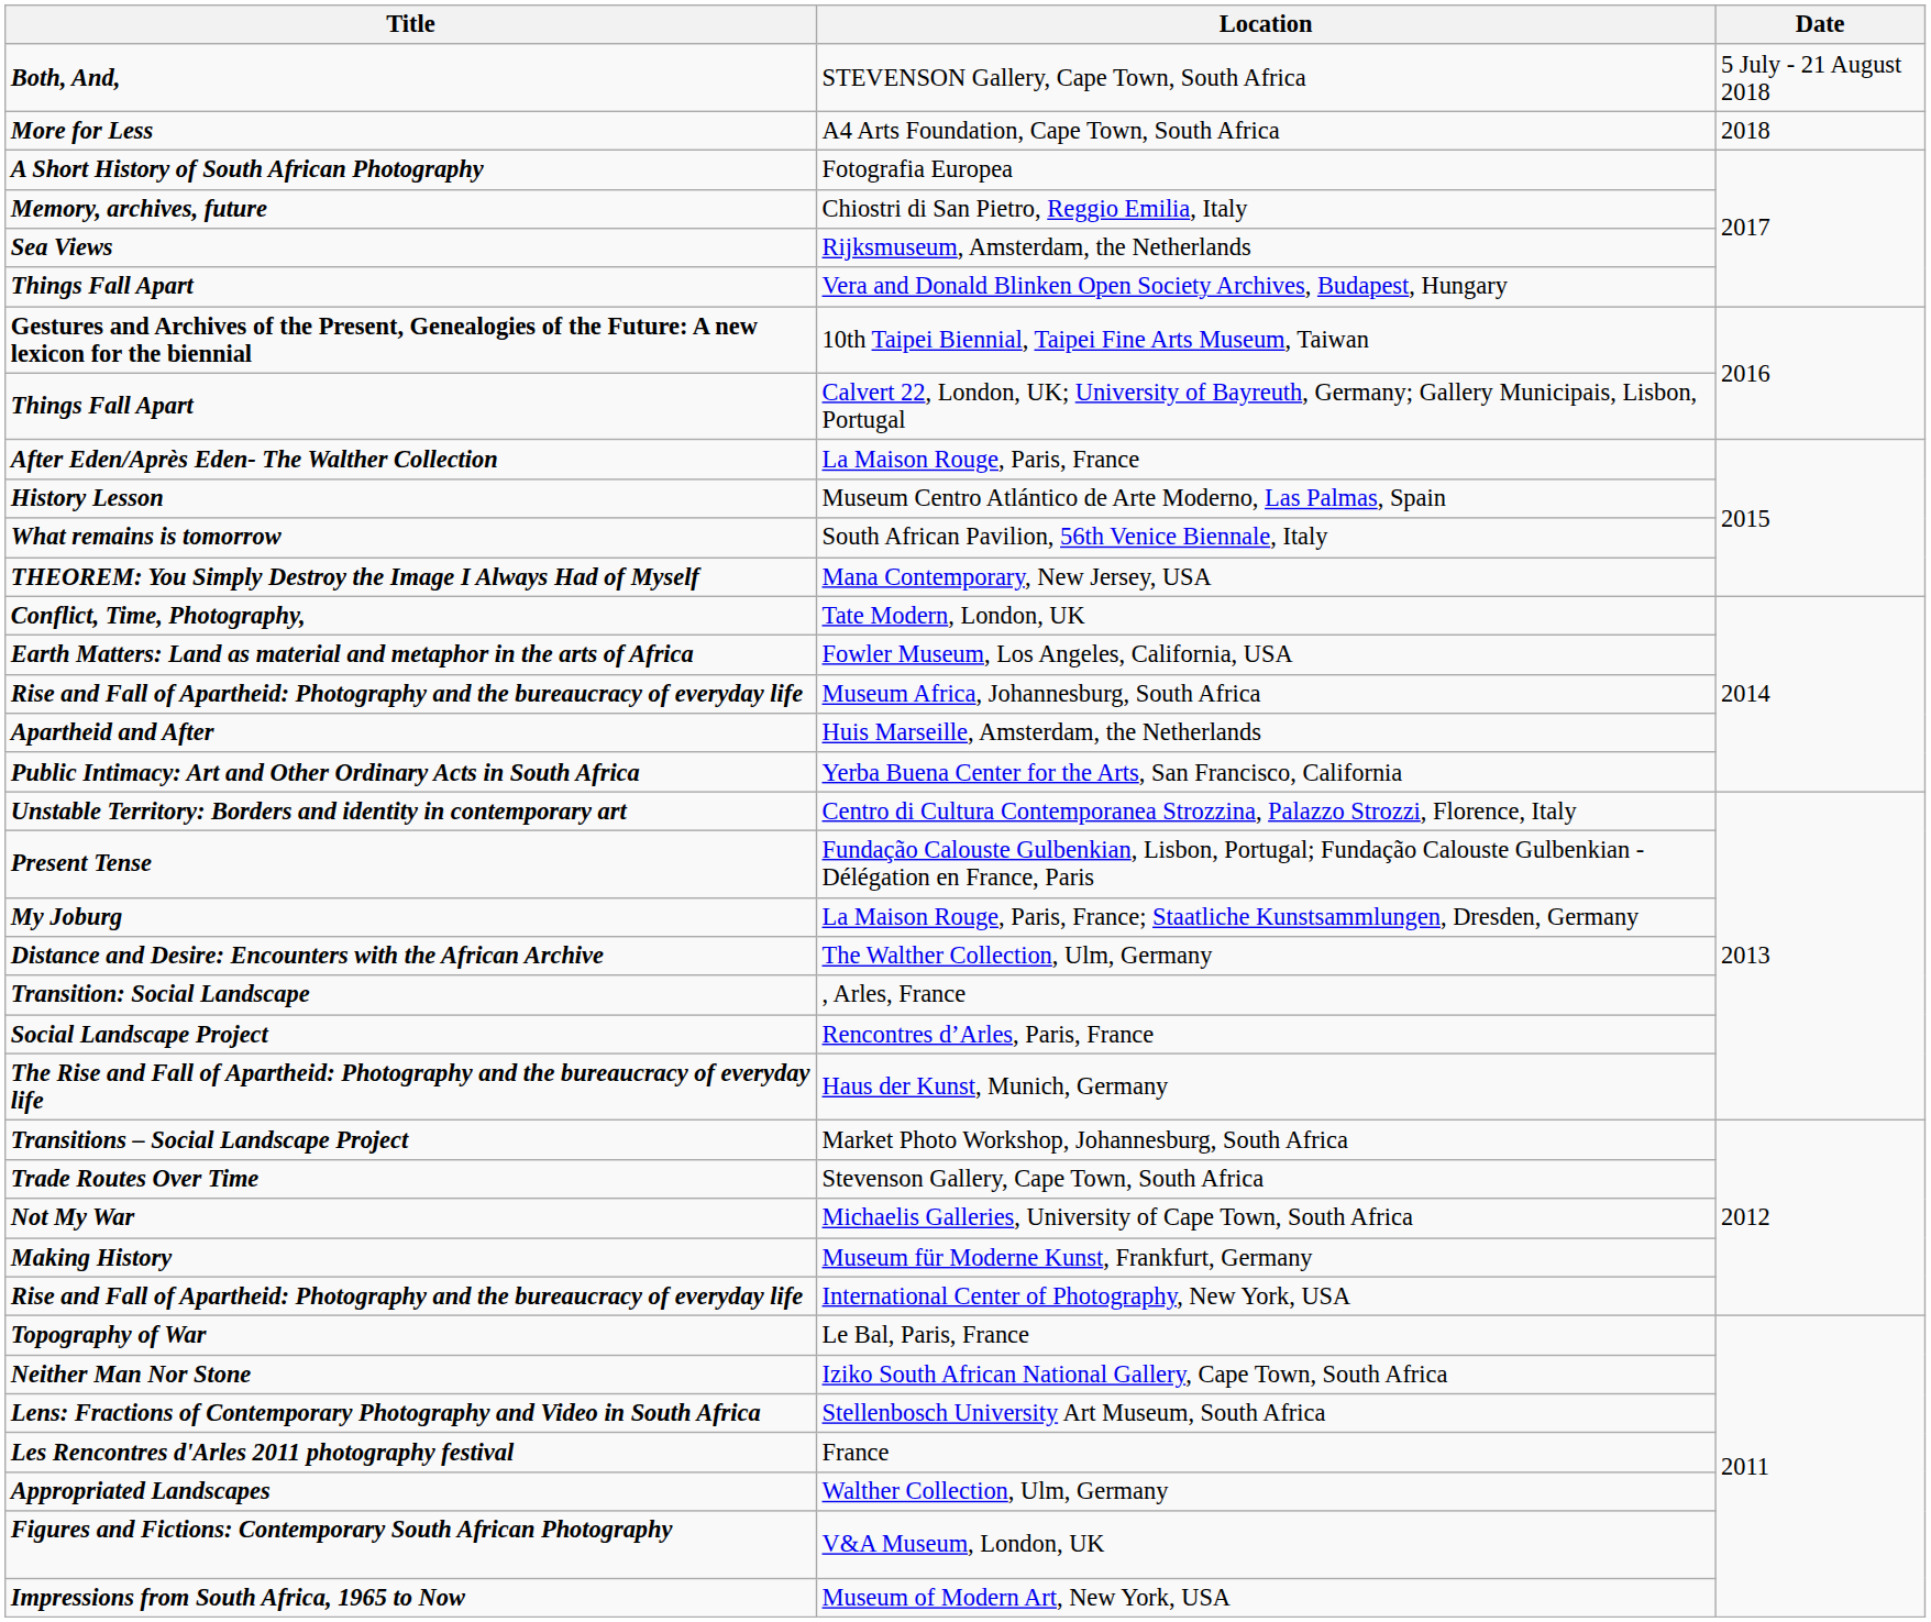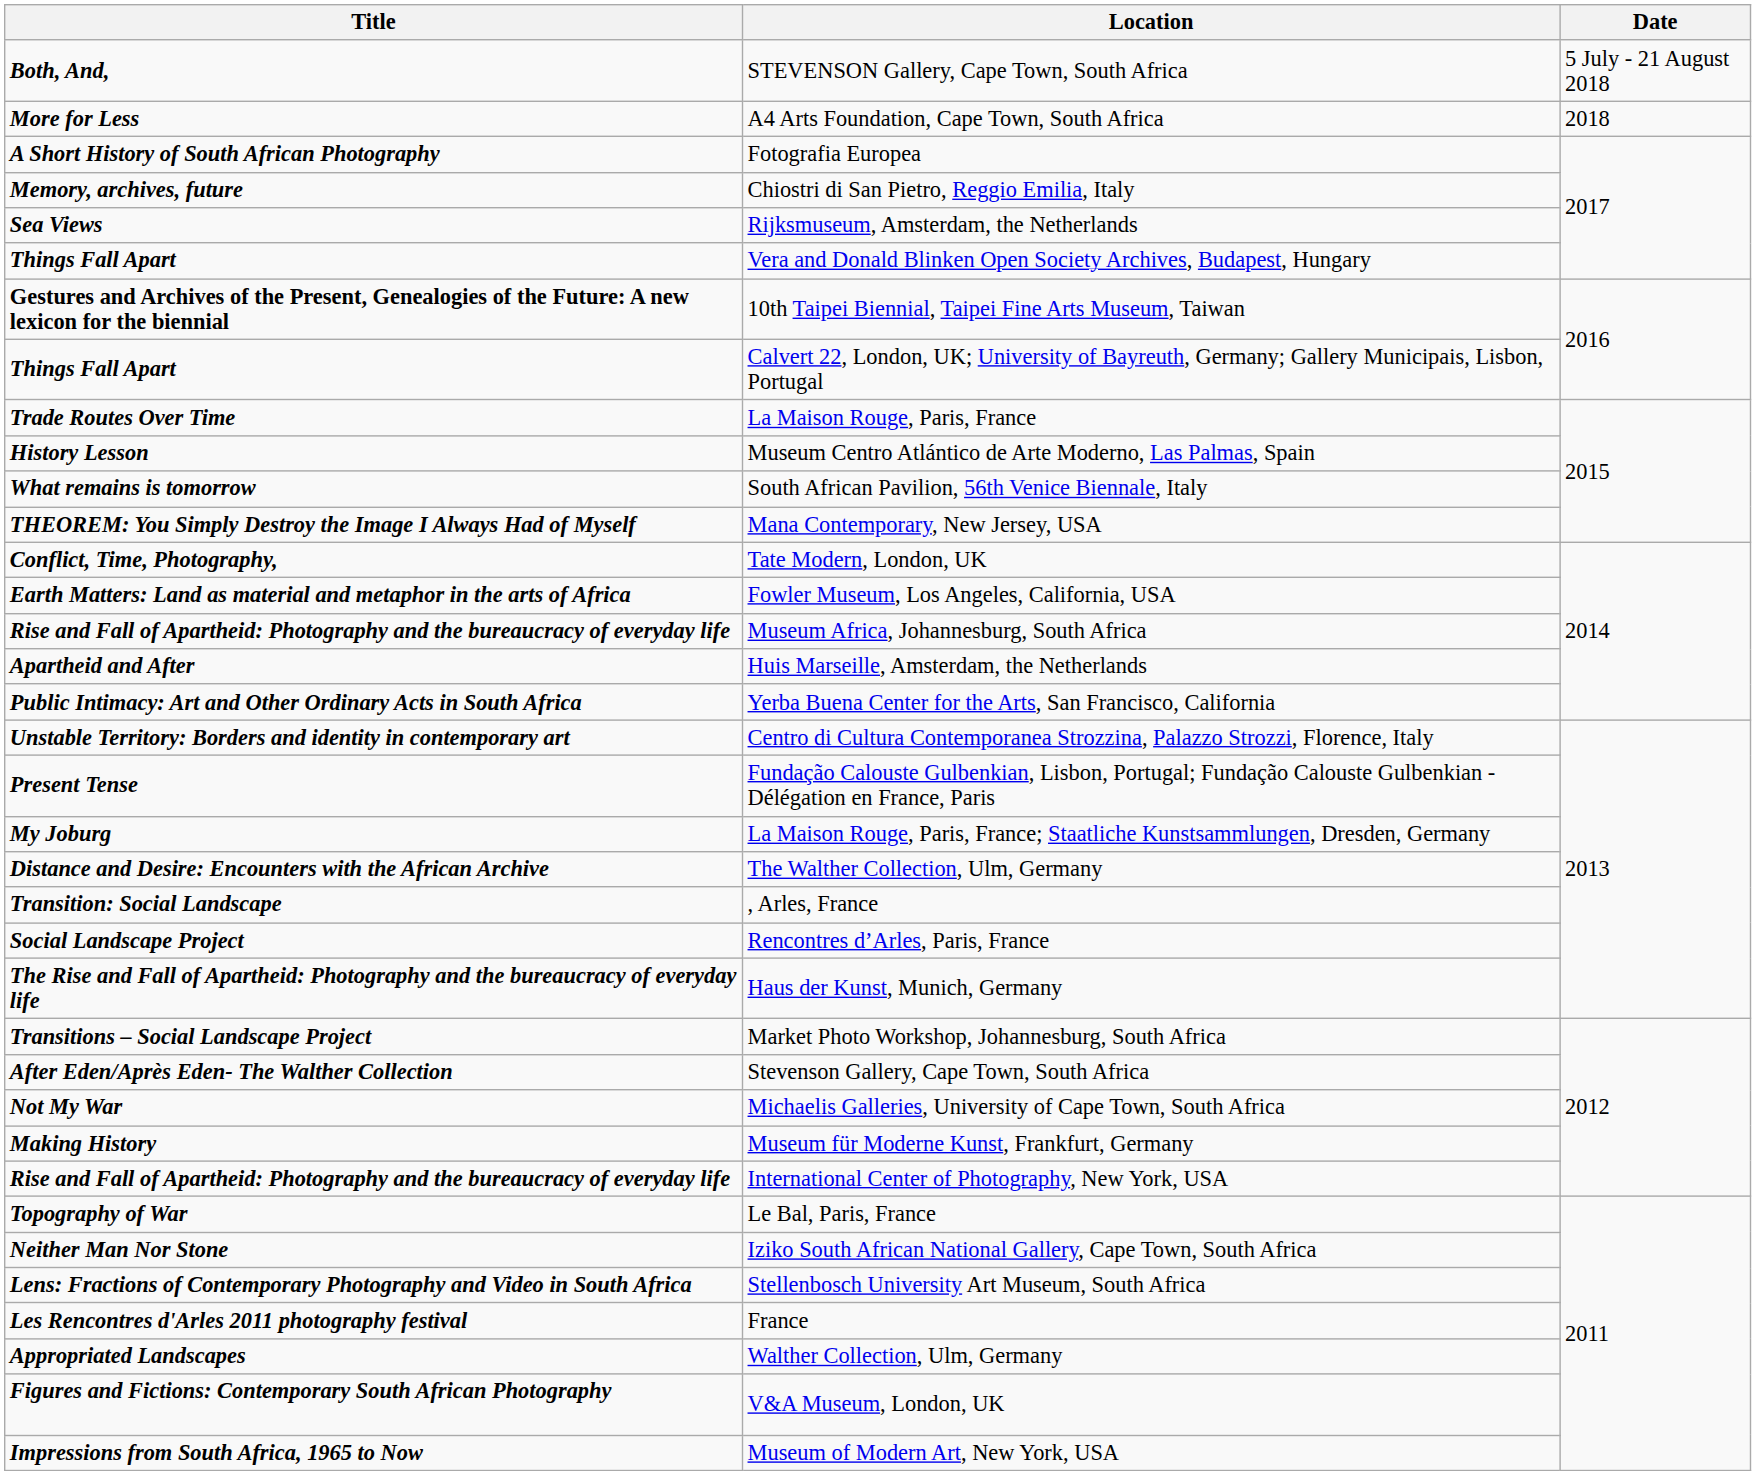La Maison Rouge, Paris, France | Title: After Eden/Après Eden- The Walther Collection -> Trade Routes Over Time
Stevenson Gallery, Cape Town, South Africa | Title: Trade Routes Over Time -> After Eden/Après Eden- The Walther Collection
